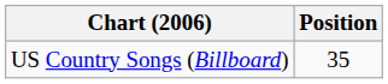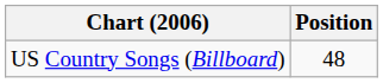US Country Songs (Billboard) | Position: 35 -> 48
